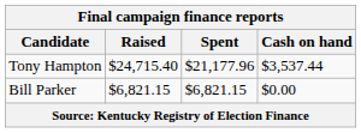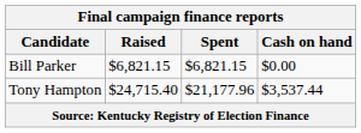rows swapped: Tony Hampton <-> Bill Parker
